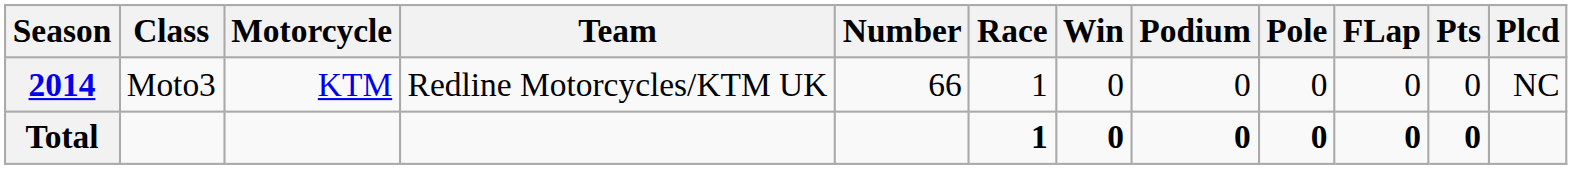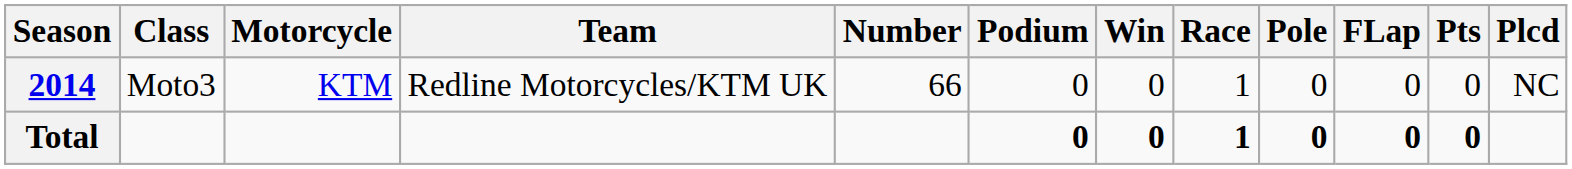columns swapped: Race <-> Podium
